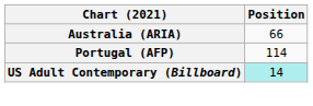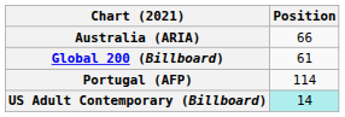+ row: Global 200 (Billboard) | 61
